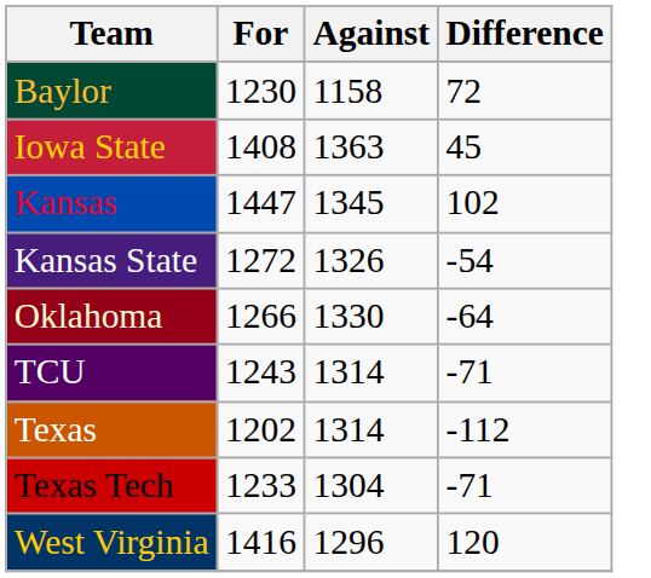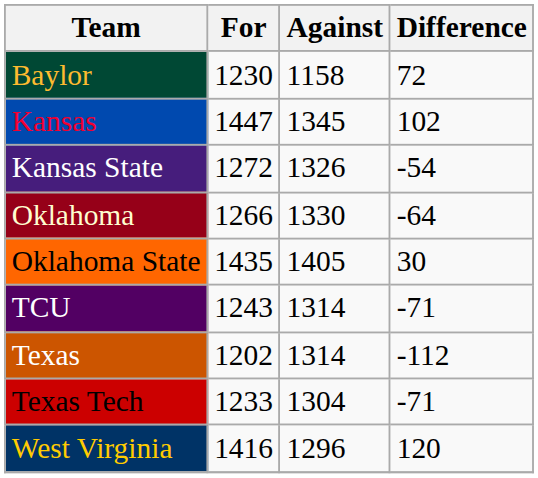- row: Iowa State | 1408 | 1363 | 45
+ row: Oklahoma State | 1435 | 1405 | 30
